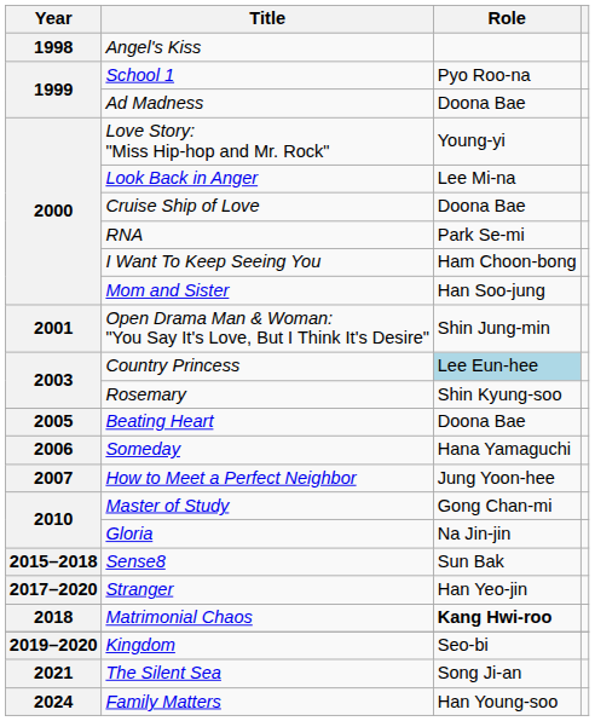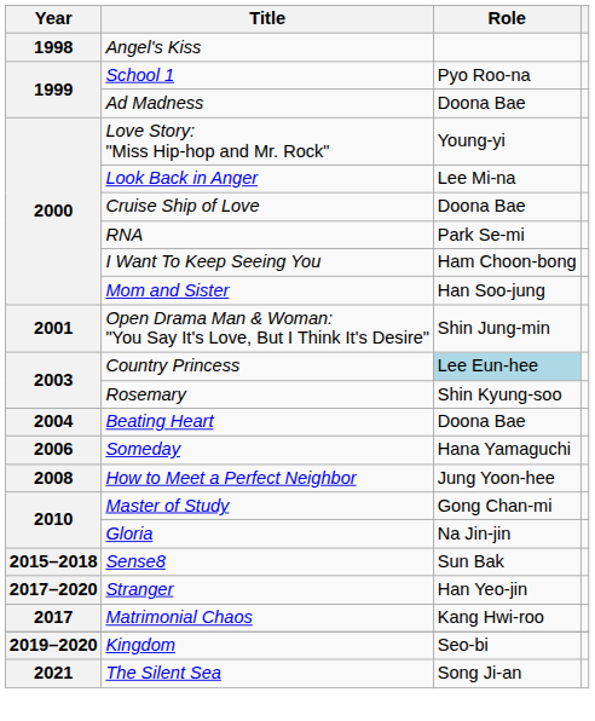Beating Heart | Year: 2005 -> 2004
How to Meet a Perfect Neighbor | Year: 2007 -> 2008
Matrimonial Chaos | Year: 2018 -> 2017
Matrimonial Chaos | Role: bold -> normal
- row: 2024 | Family Matters | Han Young-soo
